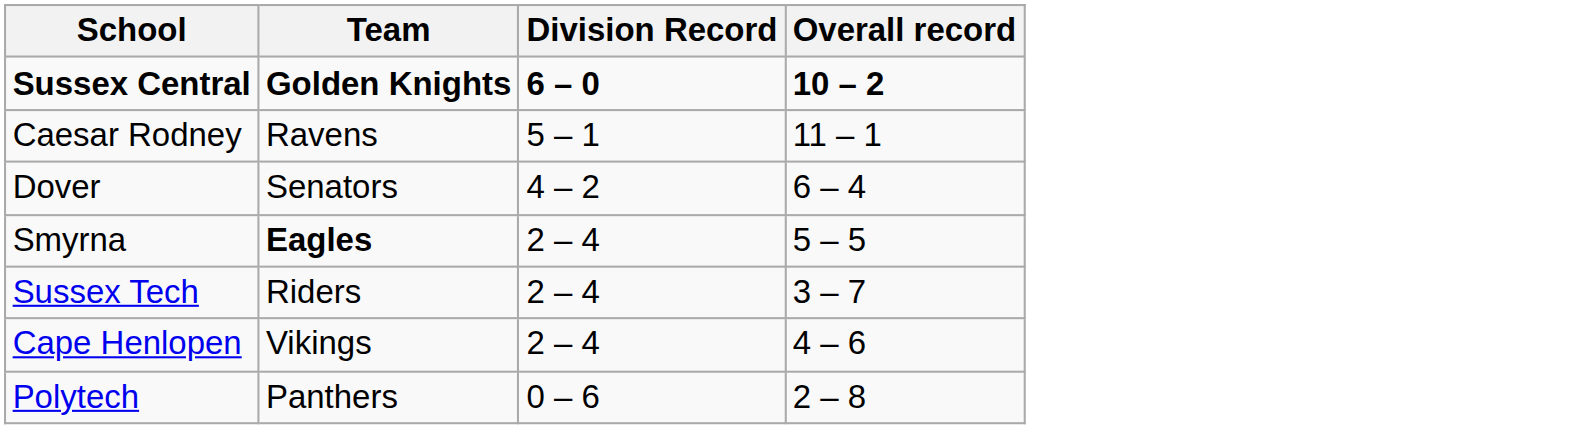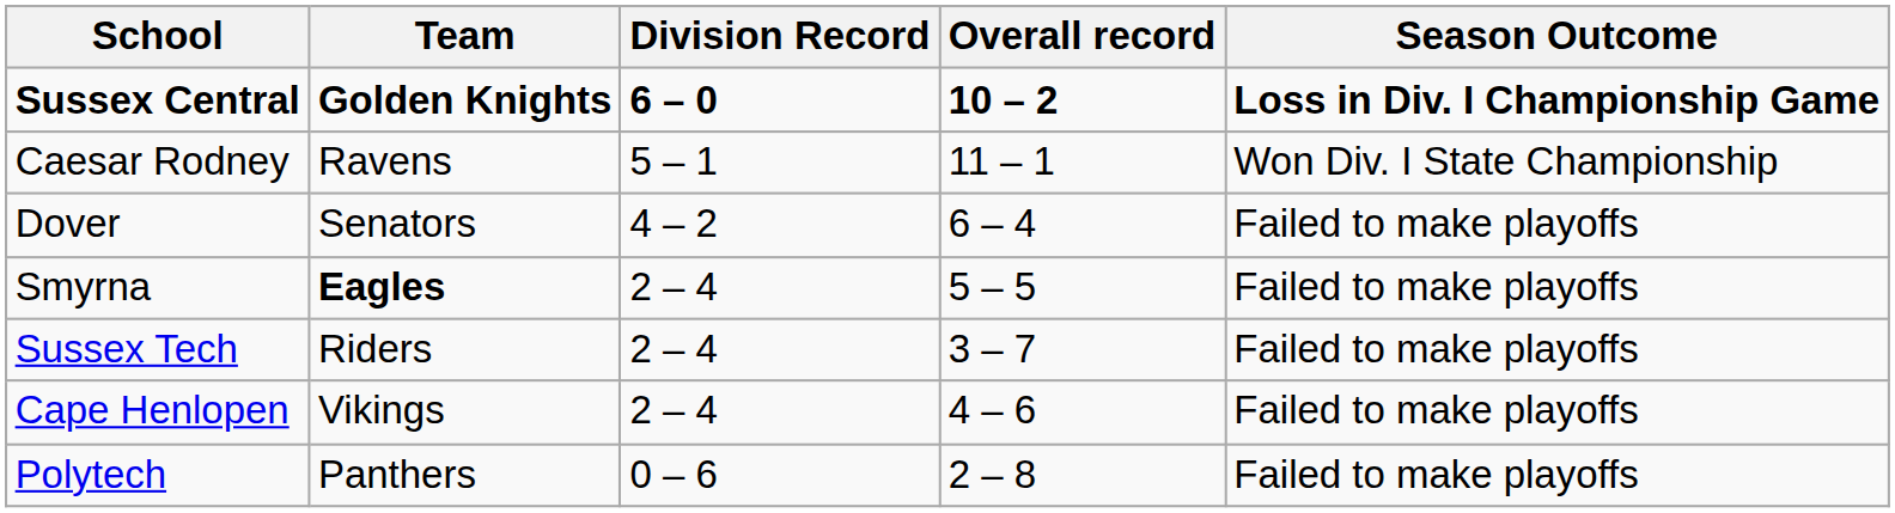+ column: Season Outcome | Loss in Div. I Championship Game | Won Div. I State Championship | Failed to make playoffs | Failed to make playoffs | Failed to make playoffs | Failed to make playoffs | Failed to make playoffs
